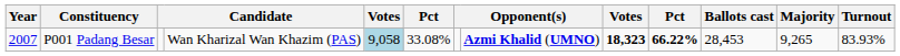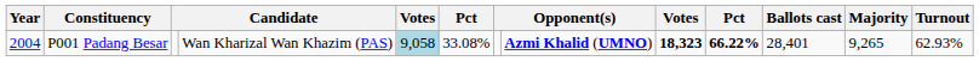P001 Padang Besar | Year: 2007 -> 2004
P001 Padang Besar | Ballots cast: 28,453 -> 28,401
P001 Padang Besar | Turnout: 83.93% -> 62.93%
